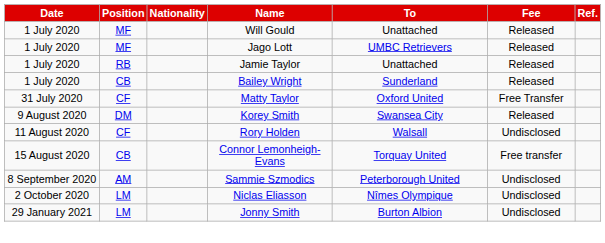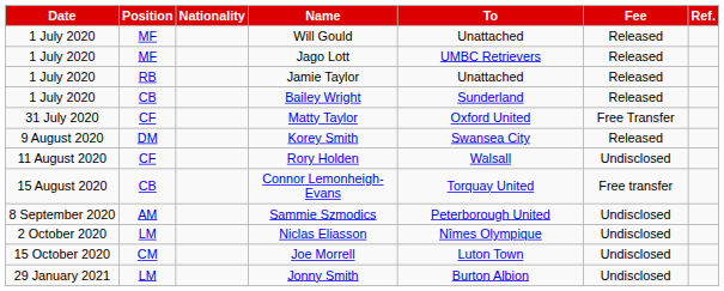+ row: 15 October 2020 | CM | Joe Morrell | Luton Town | Undisclosed
